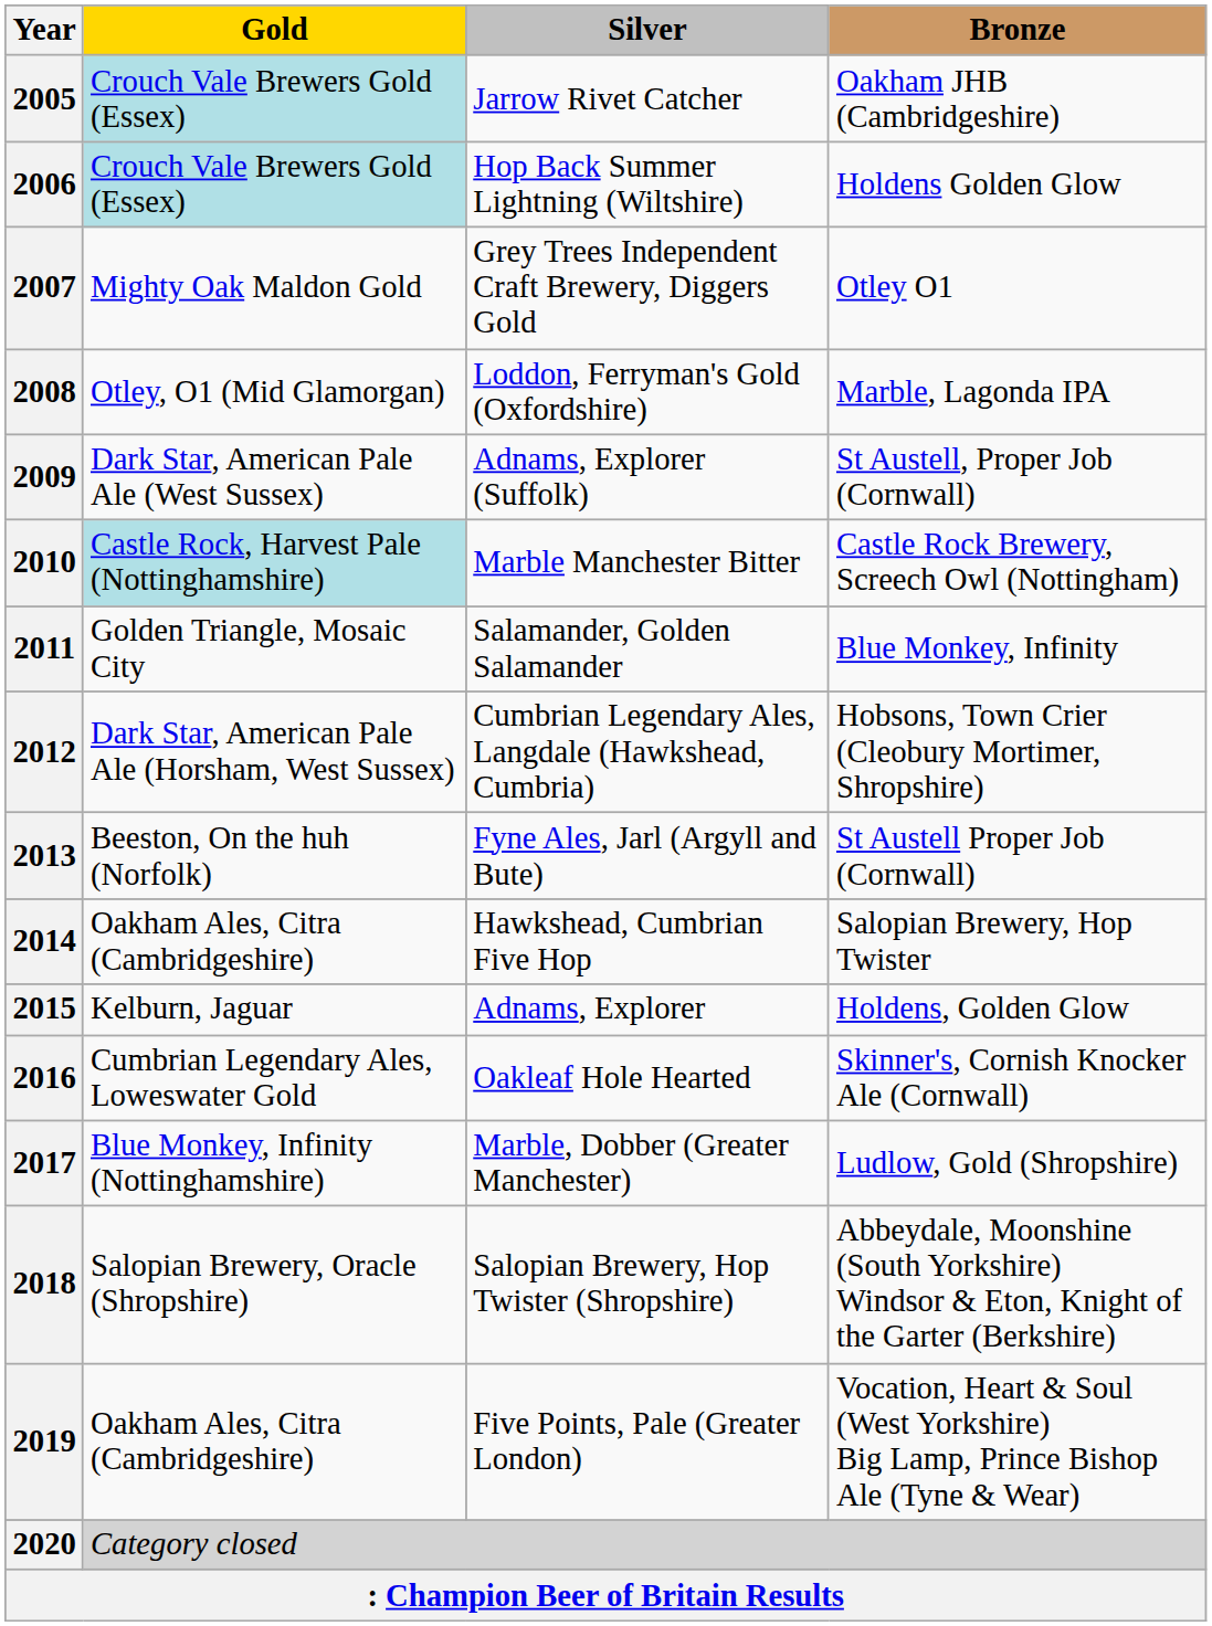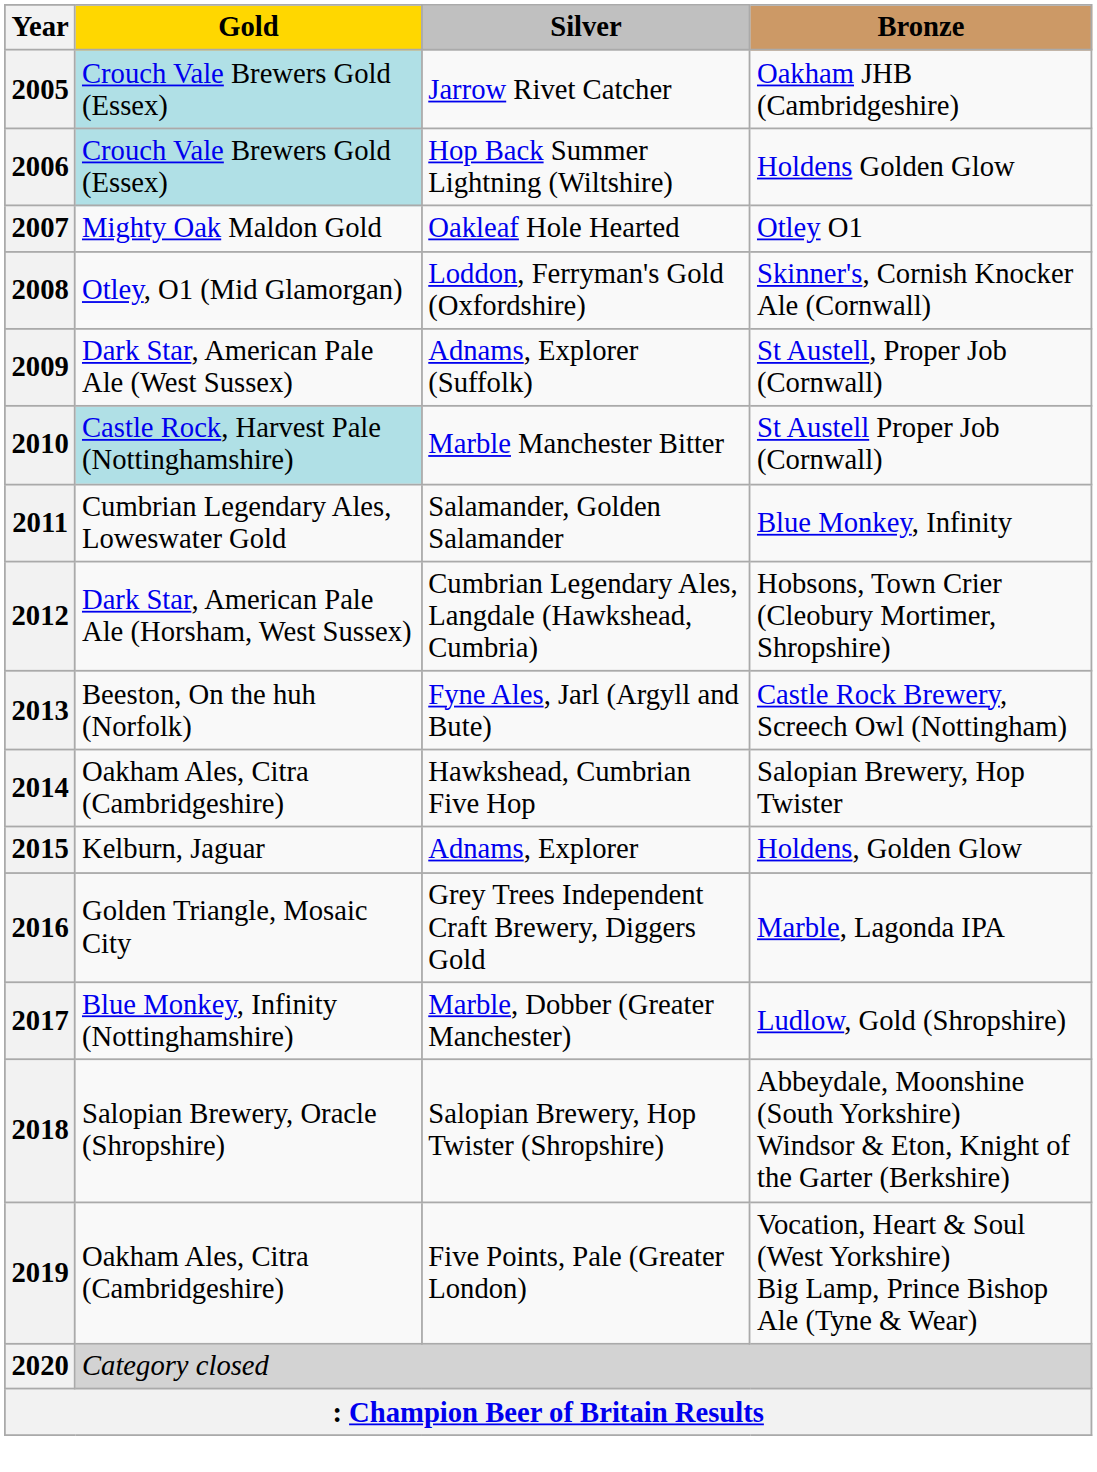2007 | Silver: Grey Trees Independent Craft Brewery, Diggers Gold -> Oakleaf Hole Hearted
2008 | Bronze: Marble, Lagonda IPA -> Skinner's, Cornish Knocker Ale (Cornwall)
2010 | Bronze: Castle Rock Brewery, Screech Owl (Nottingham) -> St Austell Proper Job (Cornwall)
2011 | Gold: Golden Triangle, Mosaic City -> Cumbrian Legendary Ales, Loweswater Gold
2013 | Bronze: St Austell Proper Job (Cornwall) -> Castle Rock Brewery, Screech Owl (Nottingham)
2016 | Gold: Cumbrian Legendary Ales, Loweswater Gold -> Golden Triangle, Mosaic City
2016 | Silver: Oakleaf Hole Hearted -> Grey Trees Independent Craft Brewery, Diggers Gold
2016 | Bronze: Skinner's, Cornish Knocker Ale (Cornwall) -> Marble, Lagonda IPA
